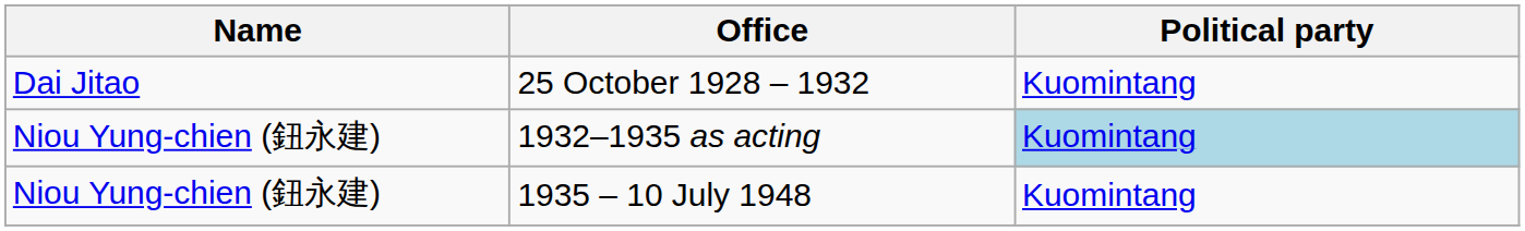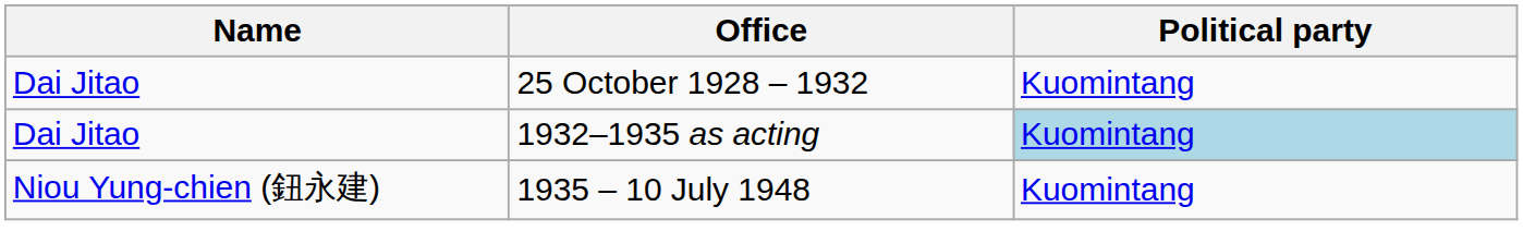1932–1935 as acting | Name: Niou Yung-chien (鈕永建) -> Dai Jitao
